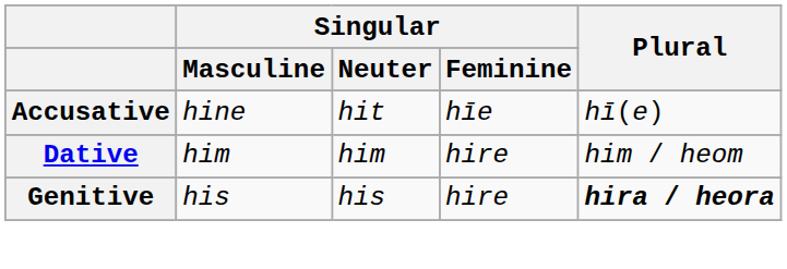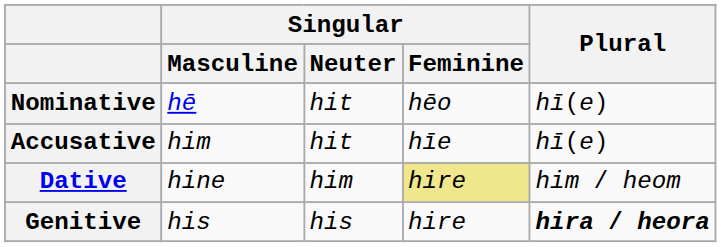+ row: Nominative | hē | hit | hēo | hī(e)
Accusative | Singular / Masculine: hine -> him
Dative | Singular / Masculine: him -> hine
Dative | Singular / Feminine: no background -> khaki background
